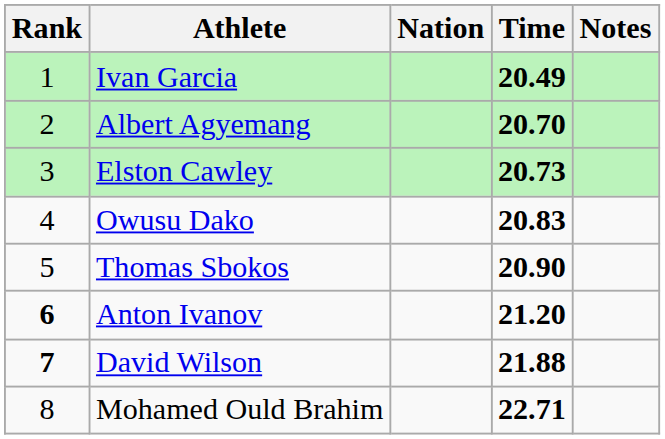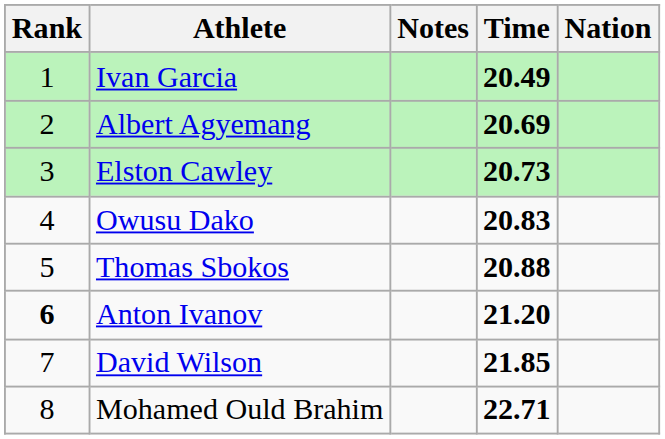columns swapped: Nation <-> Notes
Albert Agyemang | Time: 20.70 -> 20.69
Thomas Sbokos | Time: 20.90 -> 20.88
David Wilson | Rank: bold -> normal
David Wilson | Time: 21.88 -> 21.85
